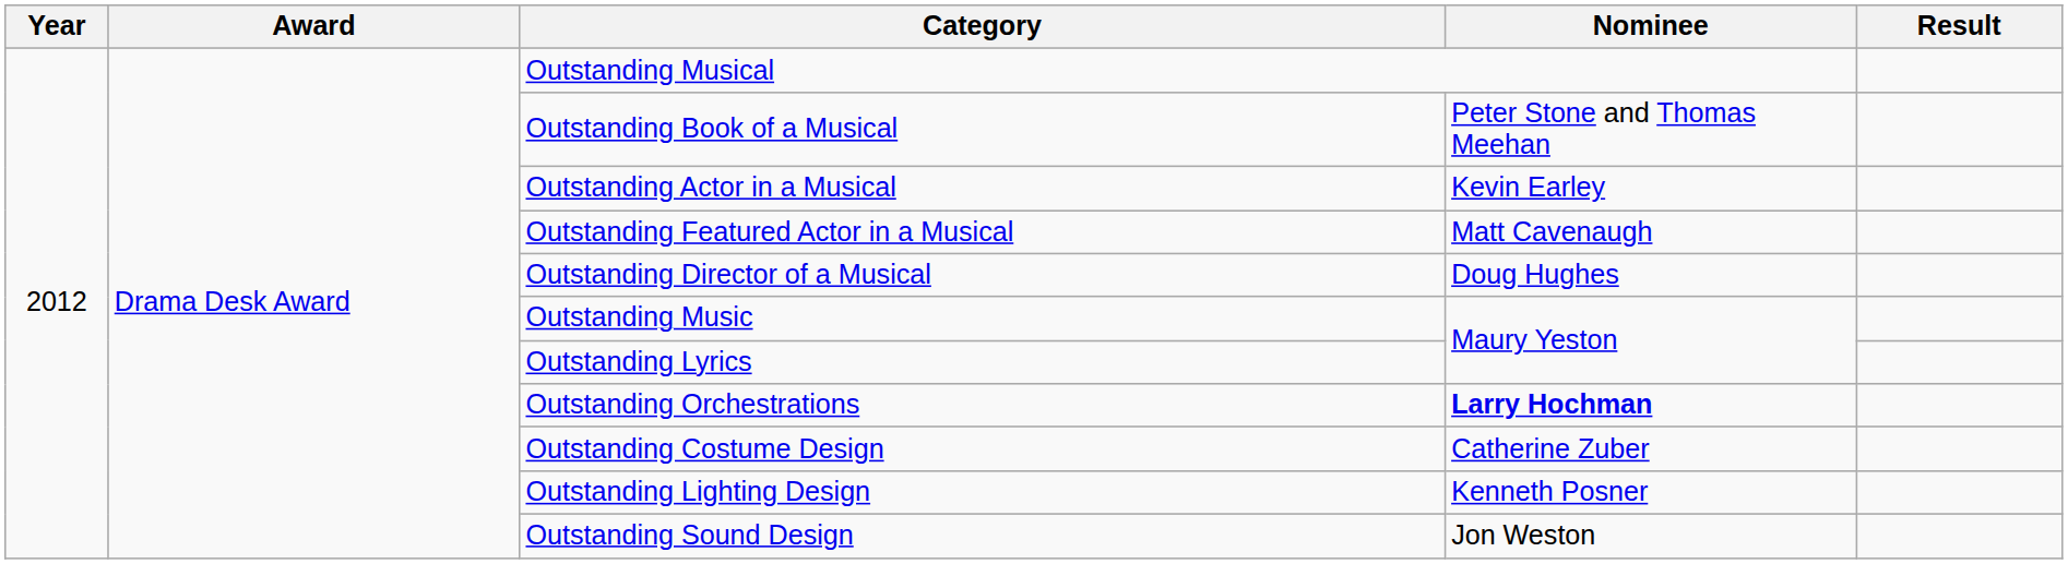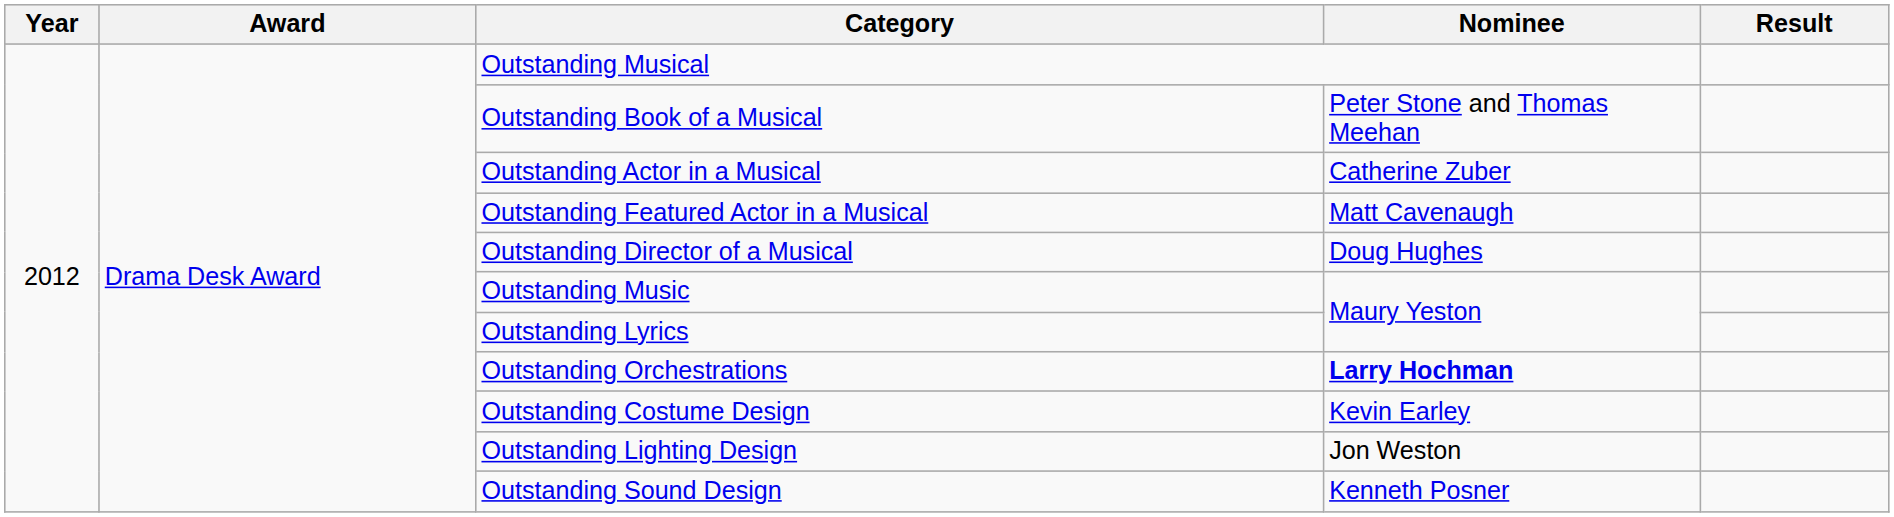Outstanding Actor in a Musical | Nominee: Kevin Earley -> Catherine Zuber
Outstanding Costume Design | Nominee: Catherine Zuber -> Kevin Earley
Outstanding Lighting Design | Nominee: Kenneth Posner -> Jon Weston
Outstanding Sound Design | Nominee: Jon Weston -> Kenneth Posner
